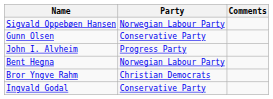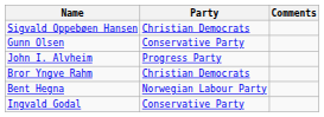Sigvald Oppebøen Hansen | Party: Norwegian Labour Party -> Christian Democrats
rows swapped: Bror Yngve Rahm <-> Bent Hegna
